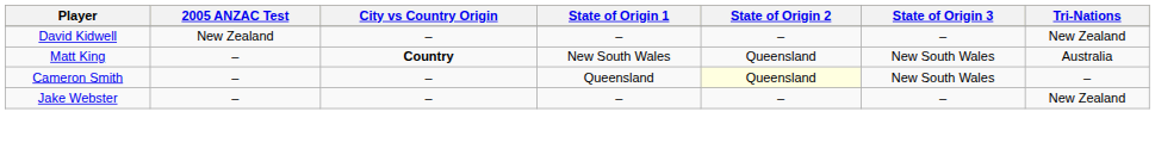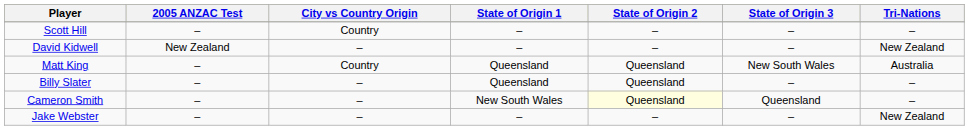+ row: Scott Hill | – | Country | – | – | – | –
Matt King | City vs Country Origin: bold -> normal
Matt King | State of Origin 1: New South Wales -> Queensland
+ row: Billy Slater | – | – | Queensland | Queensland | – | –
Cameron Smith | State of Origin 1: Queensland -> New South Wales
Cameron Smith | State of Origin 3: New South Wales -> Queensland
